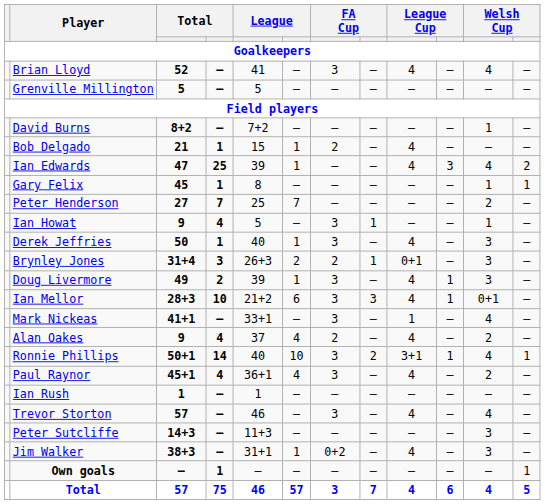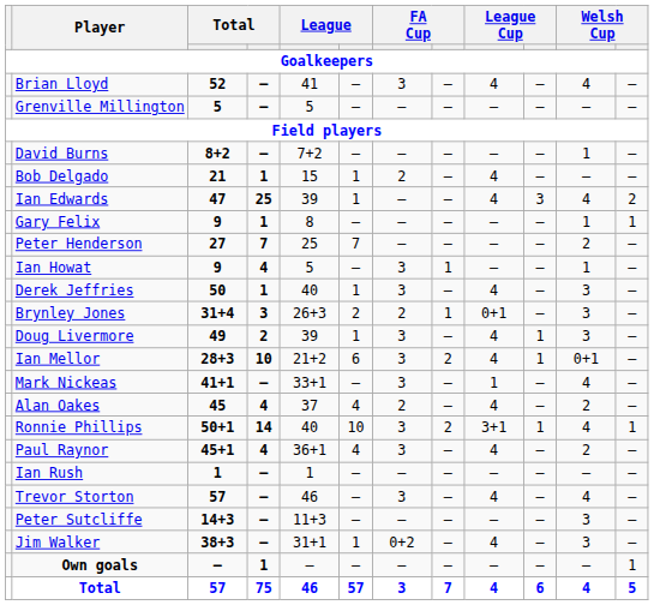Gary Felix | column 3: 45 -> 9
Ian Mellor | column 8: 3 -> 2
Alan Oakes | column 3: 9 -> 45
